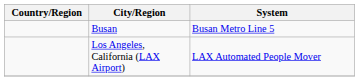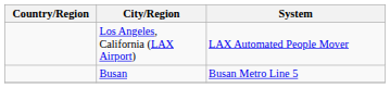rows swapped: Busan <-> Los Angeles, California (LAX Airport)
